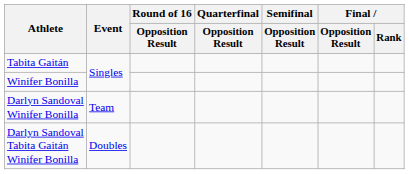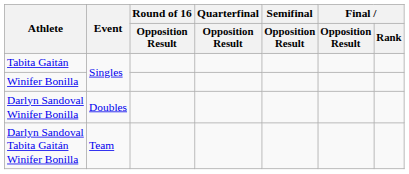Darlyn Sandoval Winifer Bonilla | Event: Team -> Doubles
Darlyn Sandoval Tabita Gaitán Winifer Bonilla | Event: Doubles -> Team
